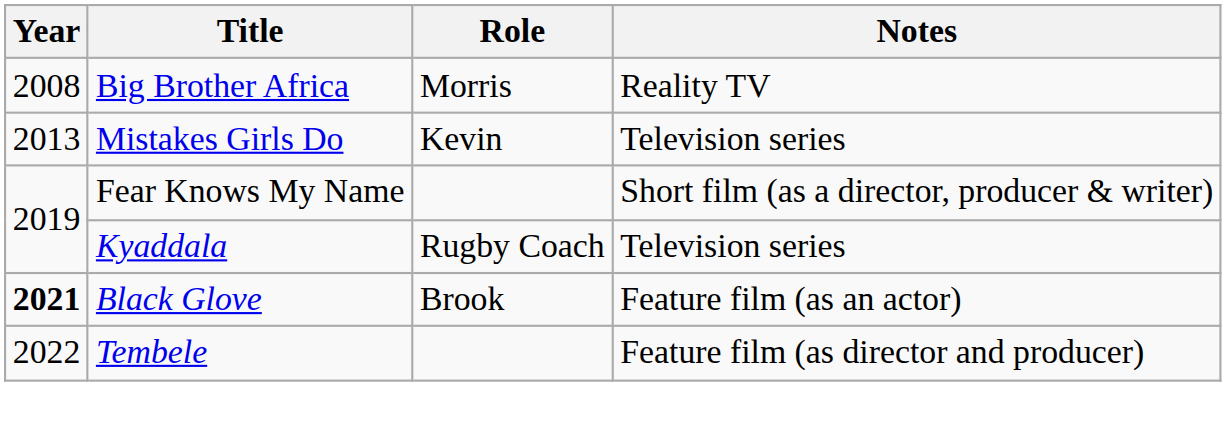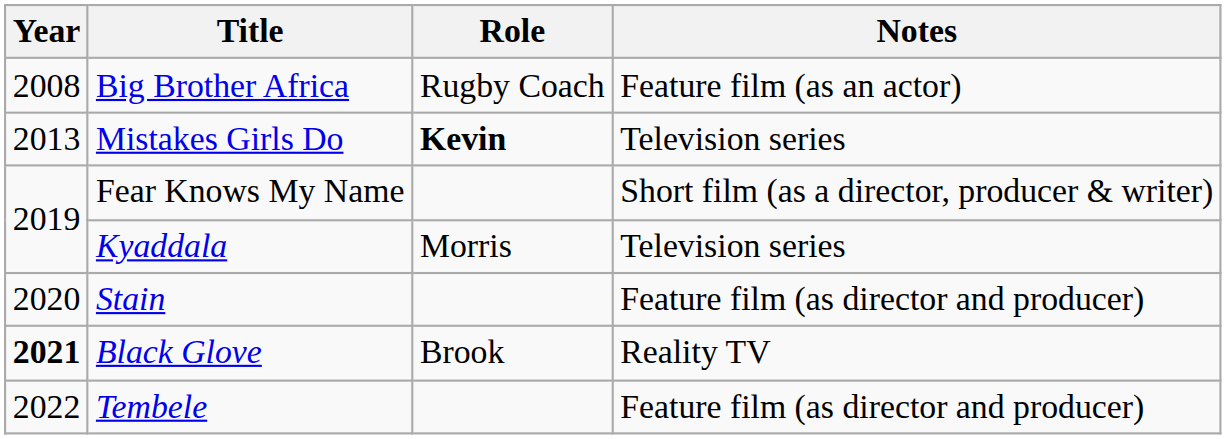Big Brother Africa | Role: Morris -> Rugby Coach
Big Brother Africa | Notes: Reality TV -> Feature film (as an actor)
Mistakes Girls Do | Role: normal -> bold
Kyaddala | Role: Rugby Coach -> Morris
+ row: 2020 | Stain | Feature film (as director and producer)
Black Glove | Notes: Feature film (as an actor) -> Reality TV
